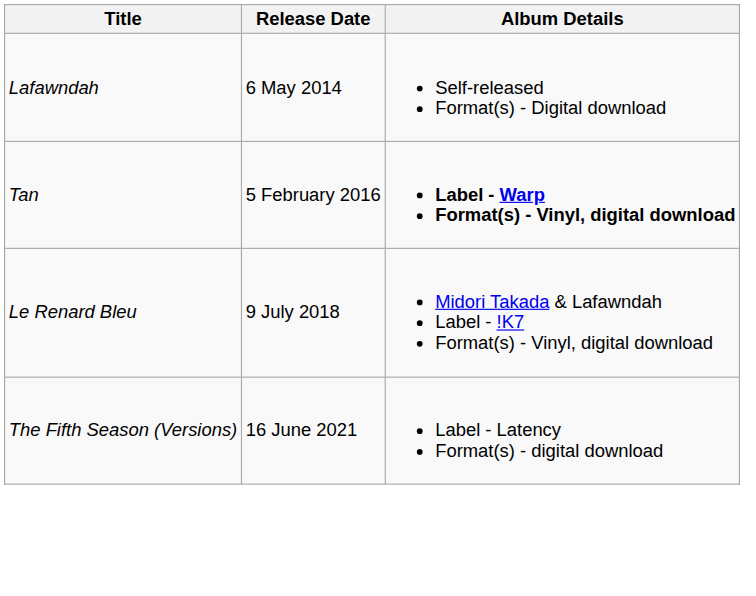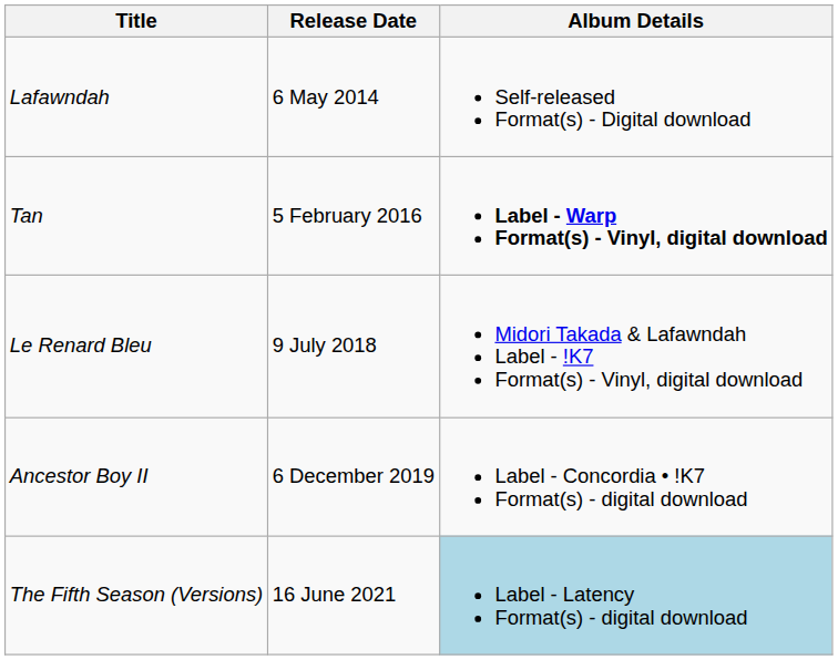+ row: Ancestor Boy II | 6 December 2019 | Label - Concordia • !K7 Format(s) - digital download
The Fifth Season (Versions) | Album Details: no background -> lightblue background
